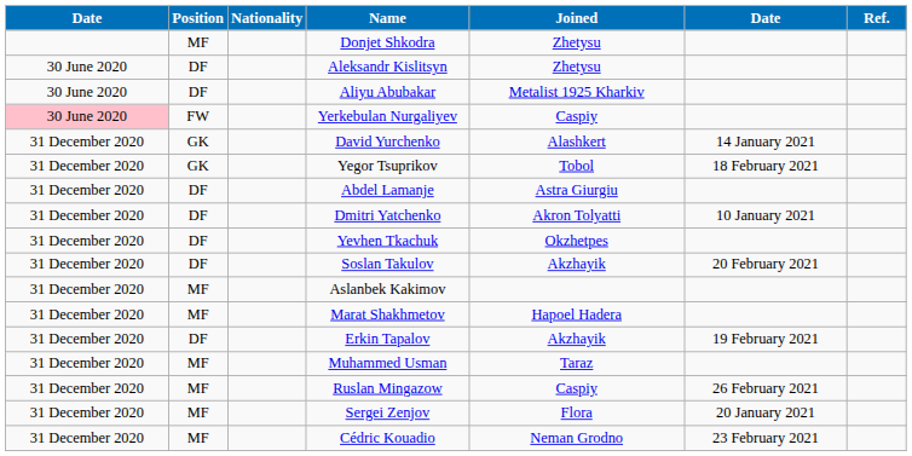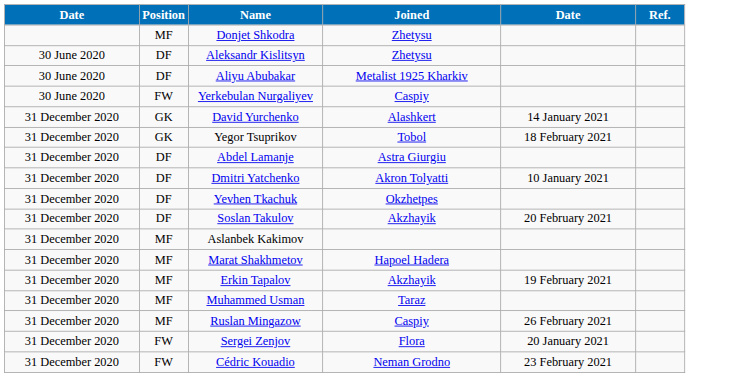- column: Nationality
Yerkebulan Nurgaliyev | column 1: pink background -> no background
Erkin Tapalov | Position: DF -> MF
Sergei Zenjov | Position: MF -> FW
Cédric Kouadio | Position: MF -> FW
